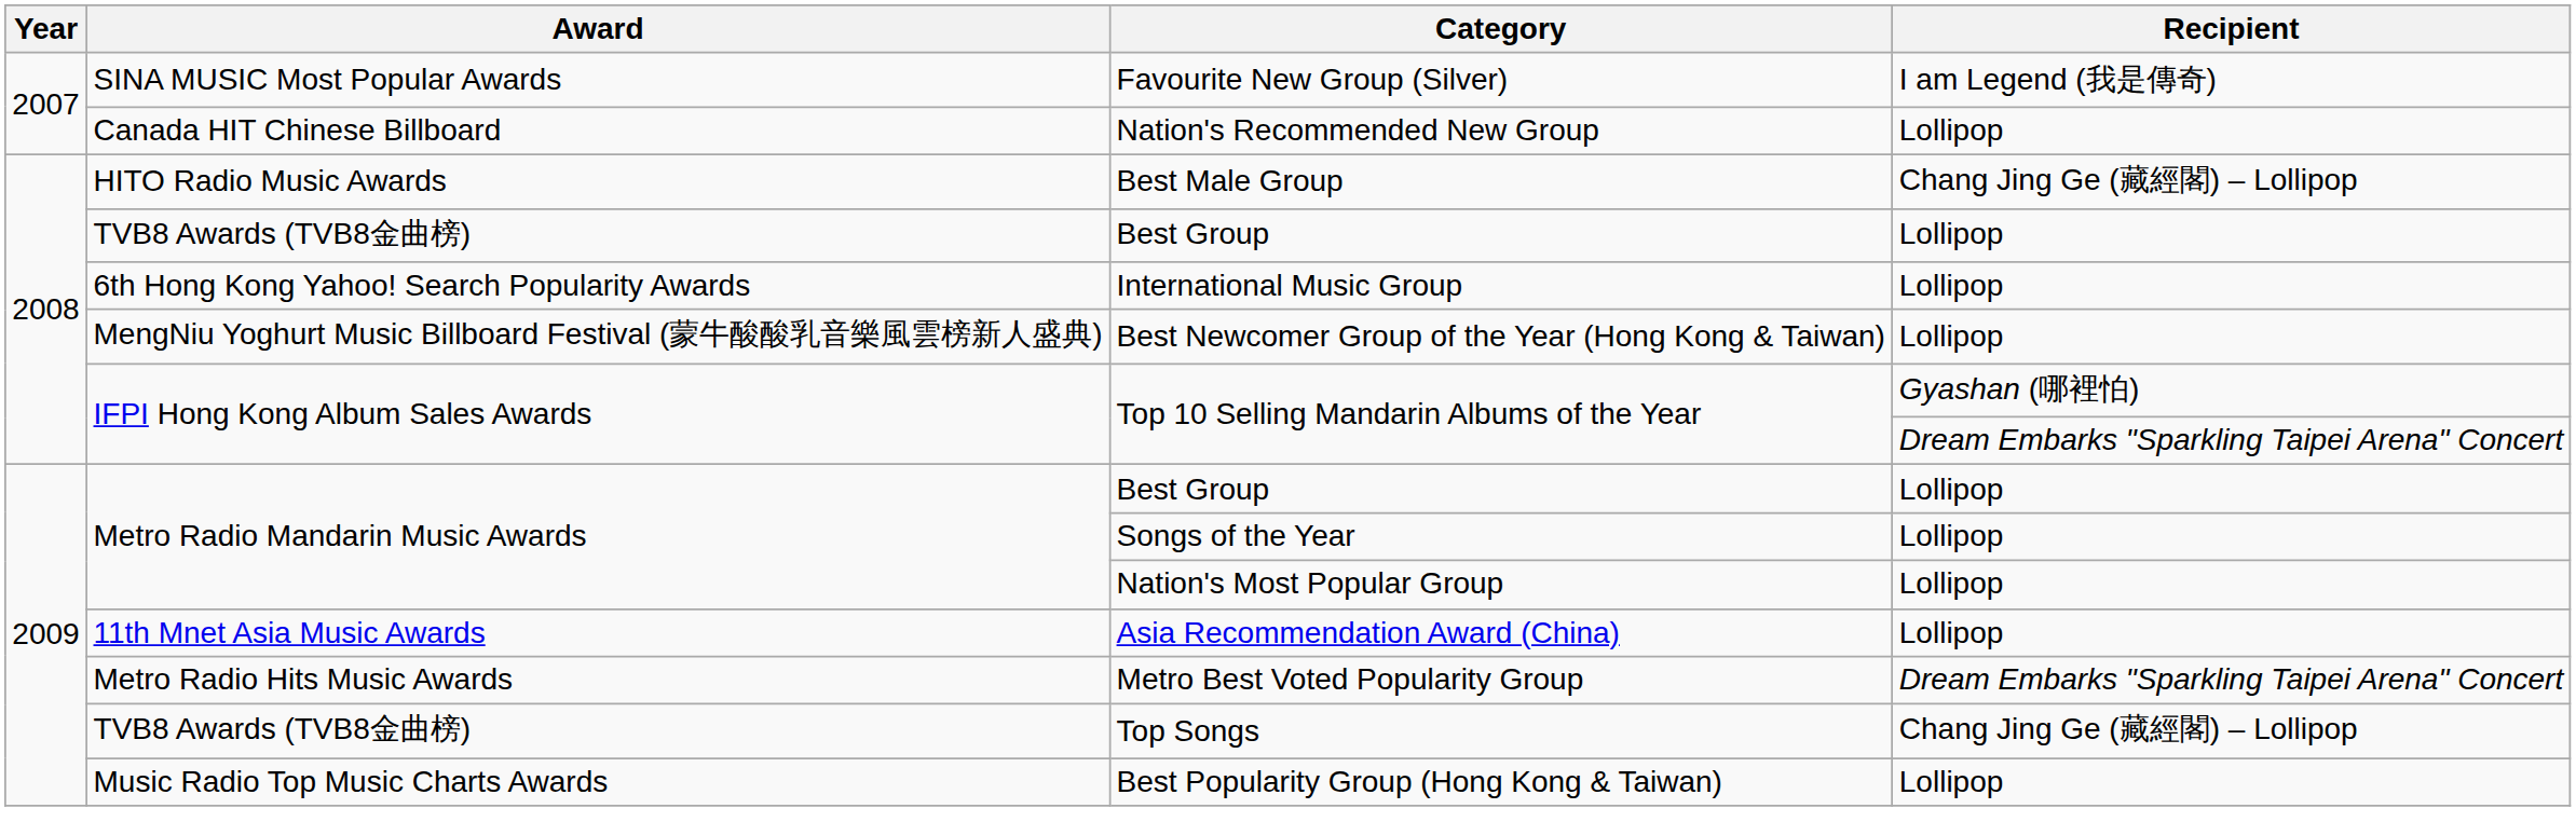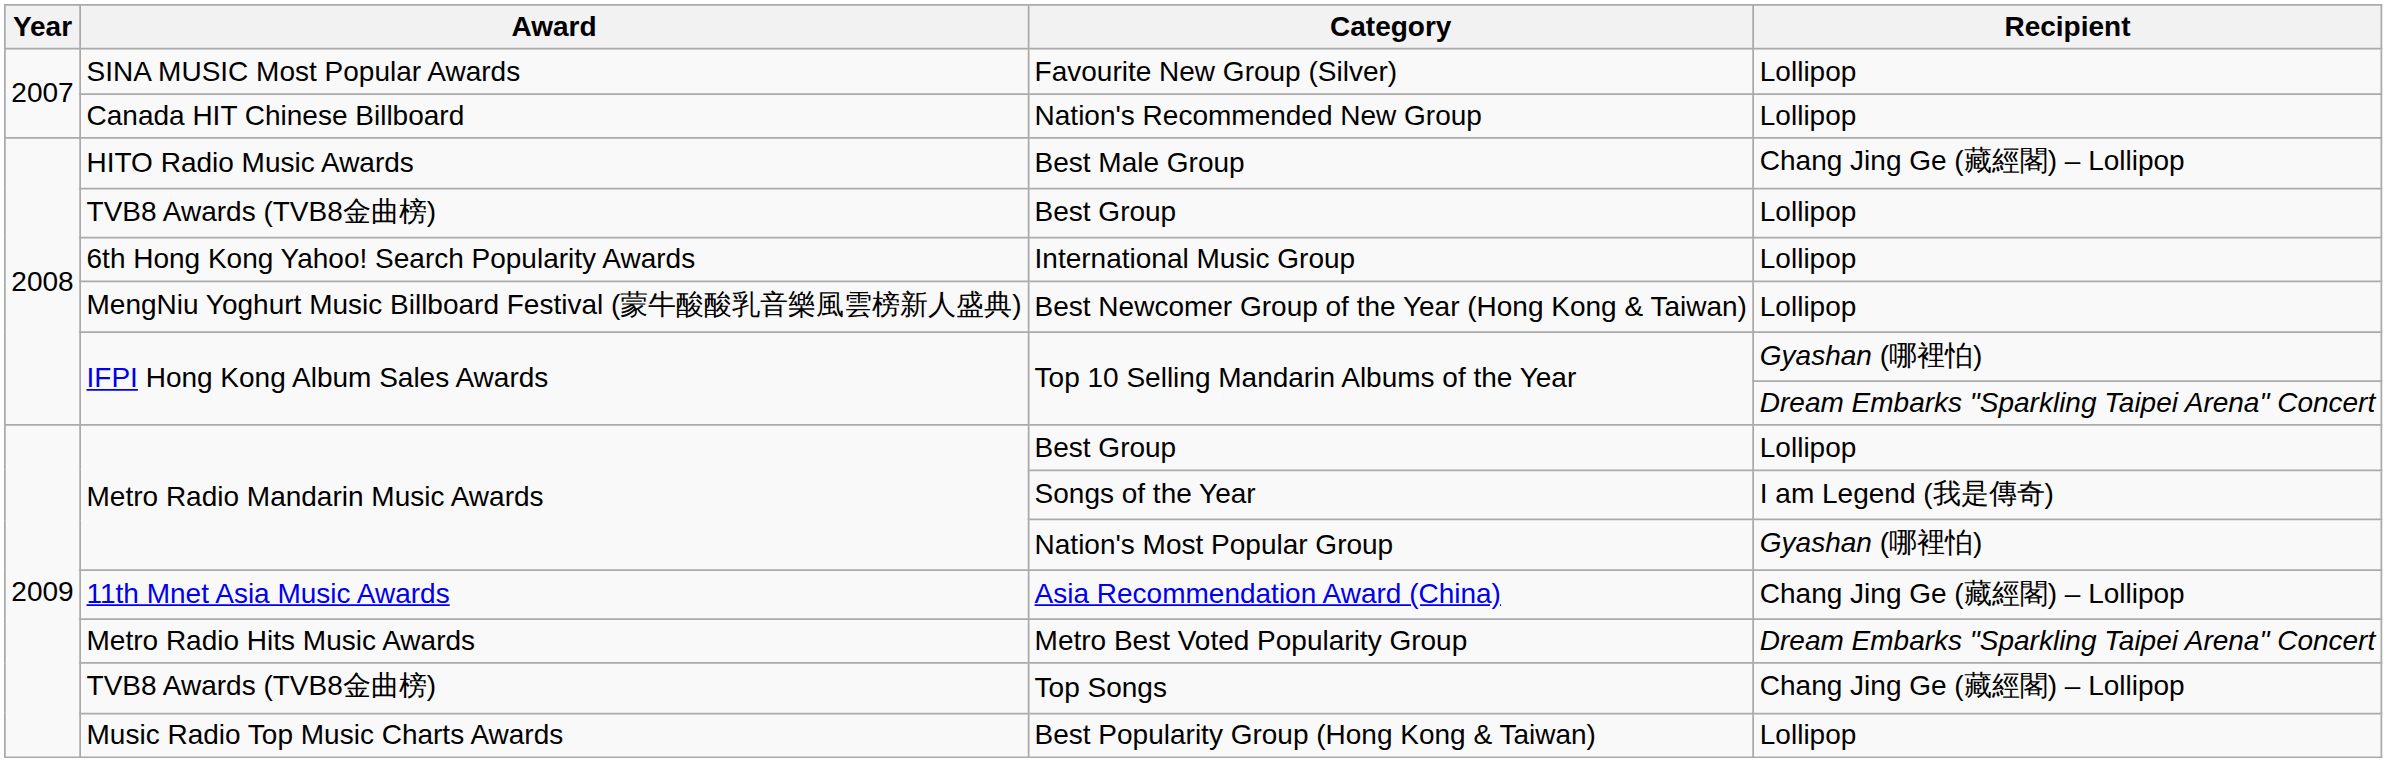Favourite New Group (Silver) | Recipient: I am Legend (我是傳奇) -> Lollipop
Songs of the Year | Recipient: Lollipop -> I am Legend (我是傳奇)
Nation's Most Popular Group | Recipient: Lollipop -> Gyashan (哪裡怕)
Asia Recommendation Award (China) | Recipient: Lollipop -> Chang Jing Ge (藏經閣) – Lollipop
